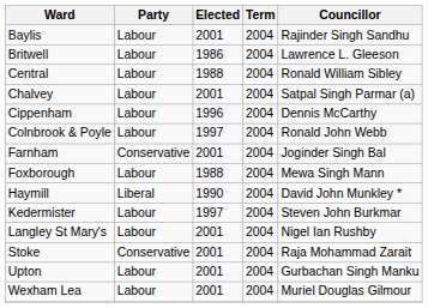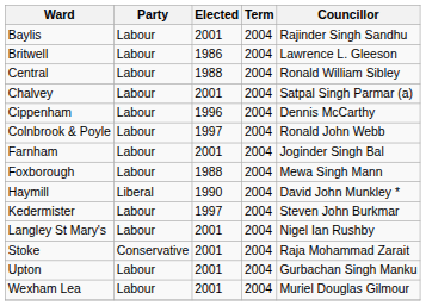Farnham | Party: Conservative -> Labour
